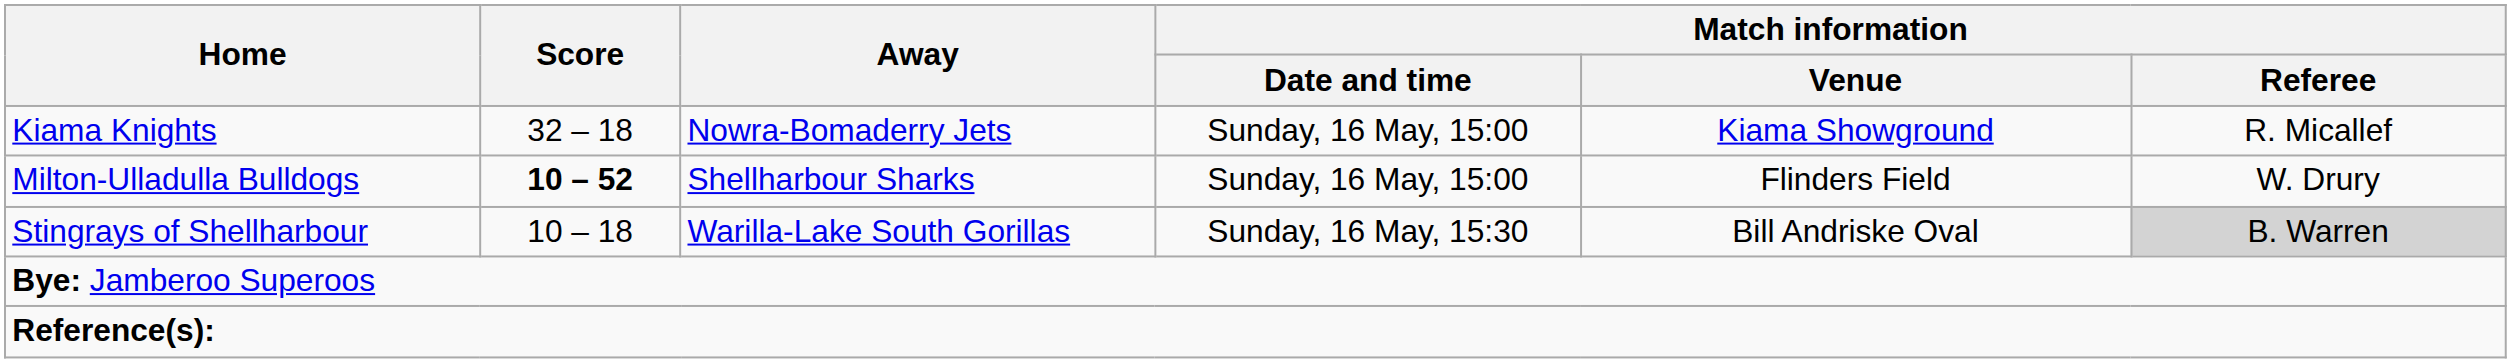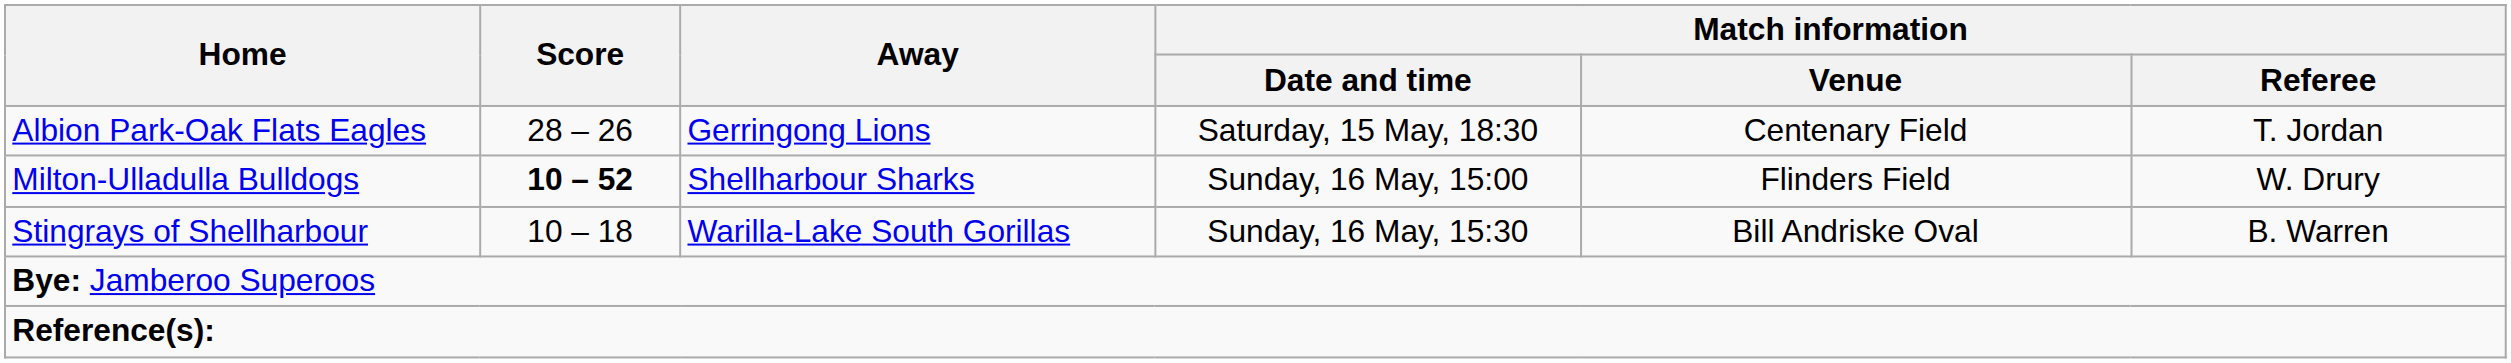+ row: Albion Park-Oak Flats Eagles | 28 – 26 | Gerringong Lions | Saturday, 15 May, 18:30 | Centenary Field | T. Jordan
- row: Kiama Knights | 32 – 18 | Nowra-Bomaderry Jets | Sunday, 16 May, 15:00 | Kiama Showground | R. Micallef
Stingrays of Shellharbour | Match information / Referee: lightgrey background -> no background
